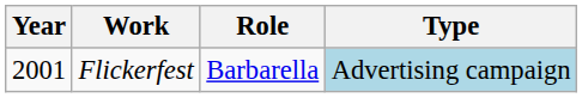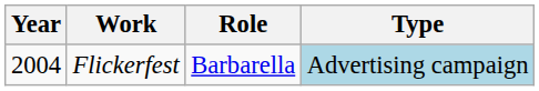Flickerfest | Year: 2001 -> 2004
